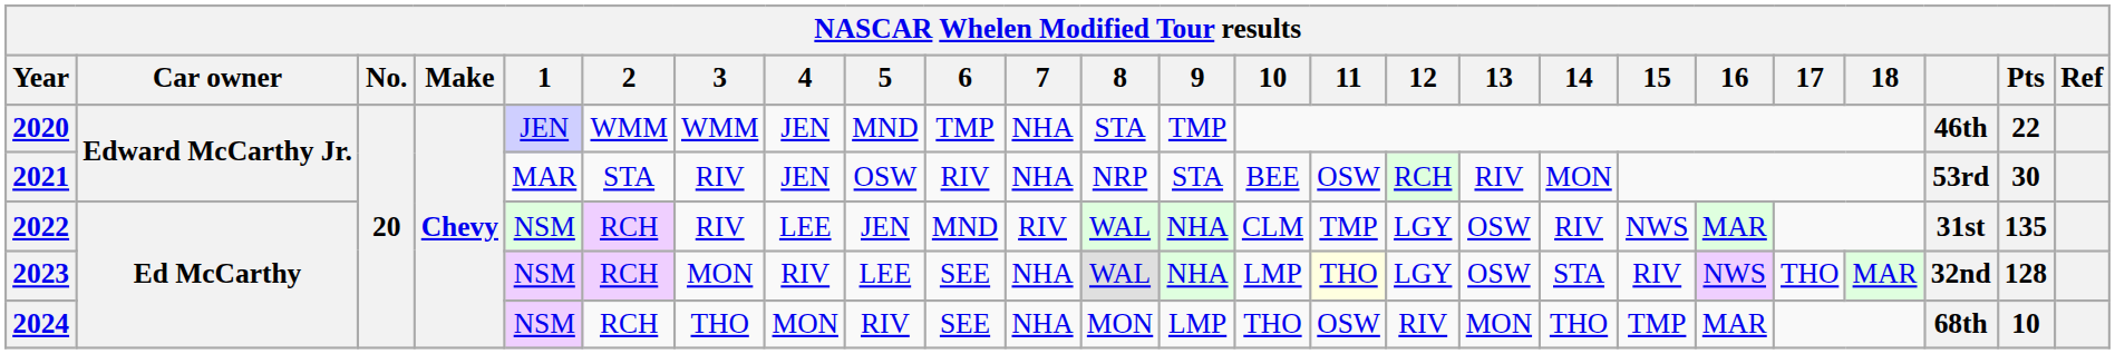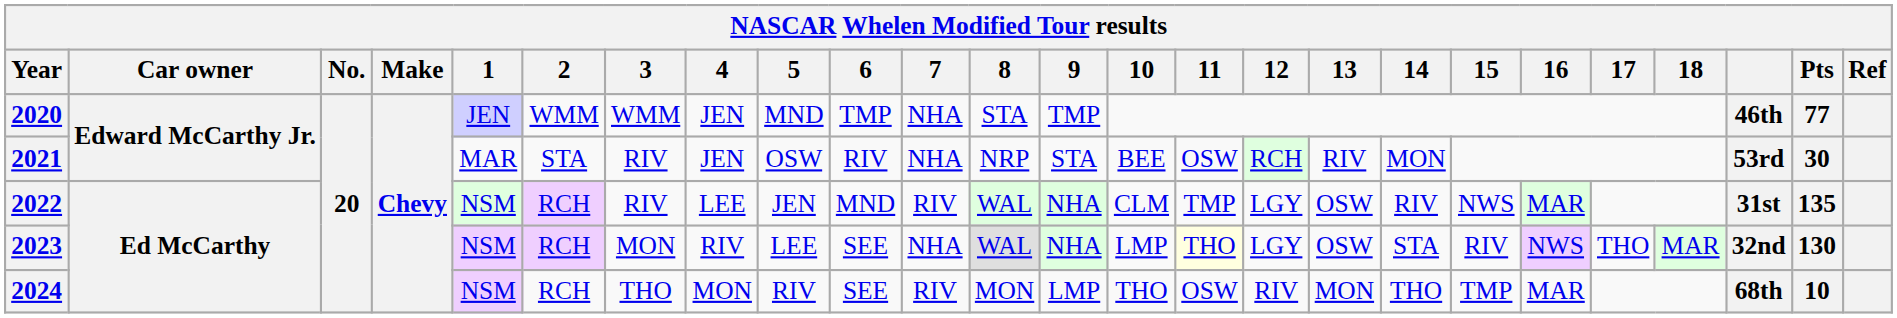2020 | Pts: 22 -> 77
2023 | Pts: 128 -> 130
2024 | 7: NHA -> RIV
